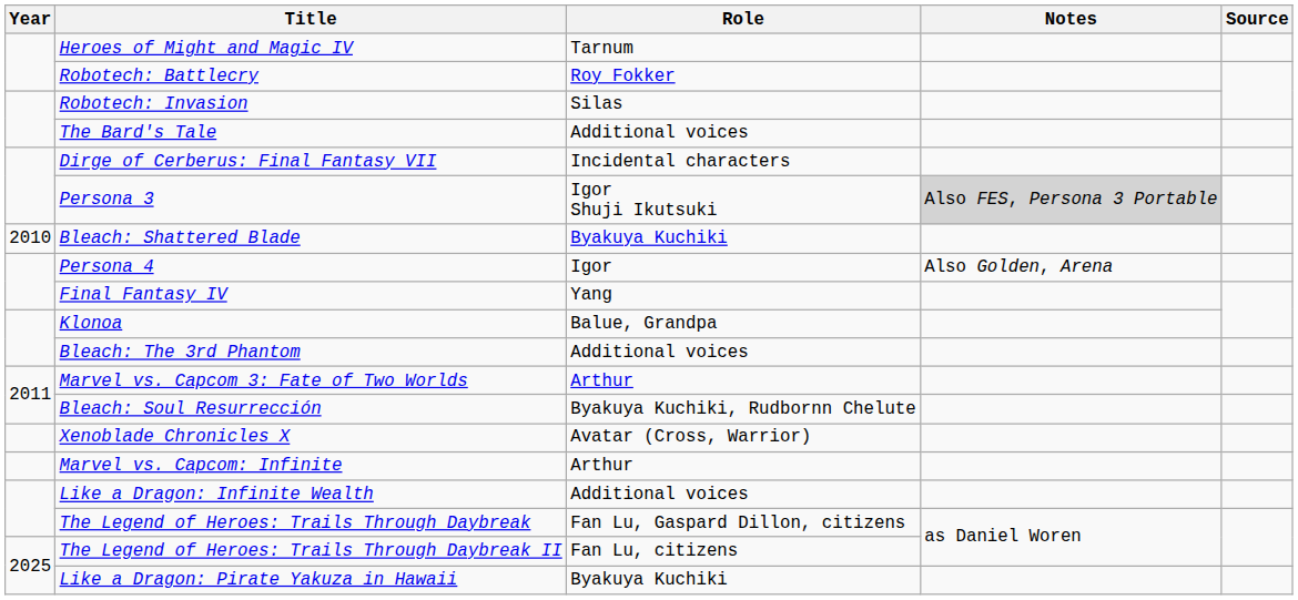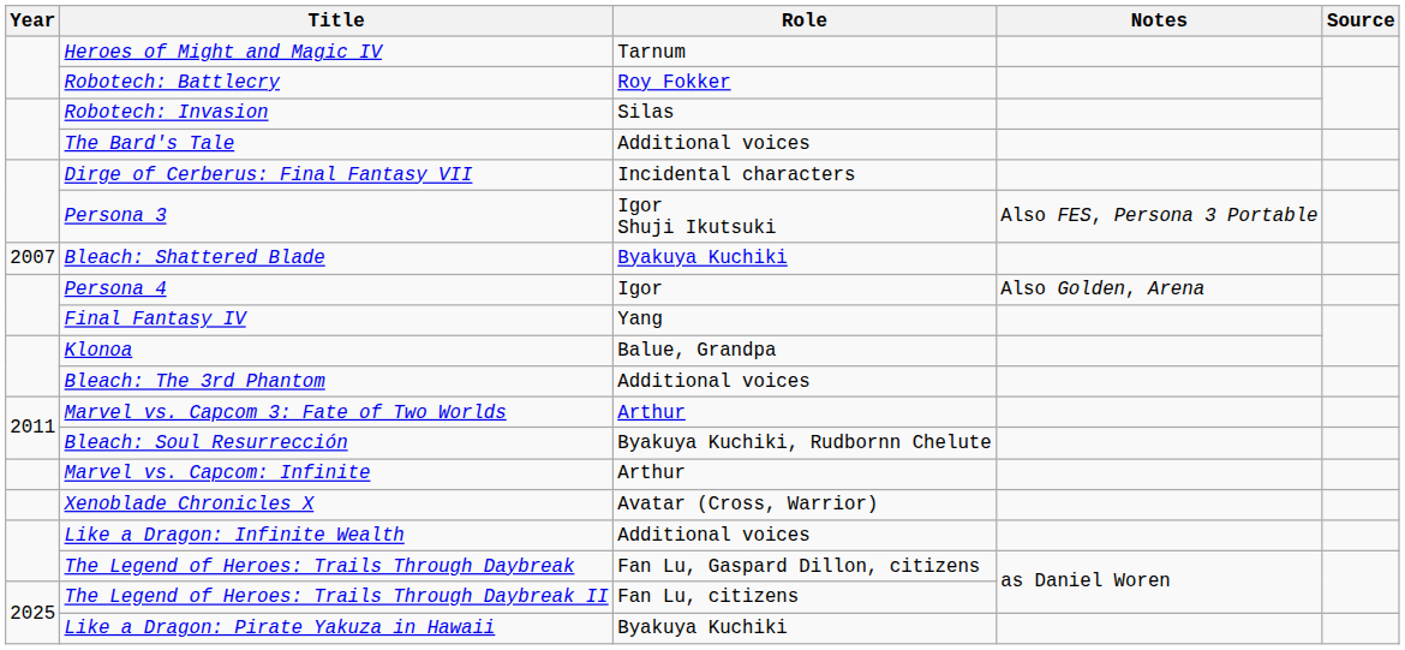Persona 3 | Notes: lightgrey background -> no background
Bleach: Shattered Blade | Year: 2010 -> 2007
rows swapped: Xenoblade Chronicles X <-> Marvel vs. Capcom: Infinite
